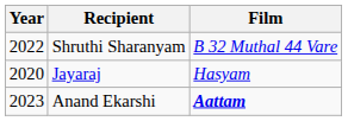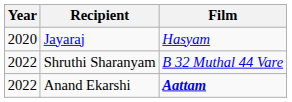rows swapped: Jayaraj <-> Shruthi Sharanyam
Anand Ekarshi | Year: 2023 -> 2022
